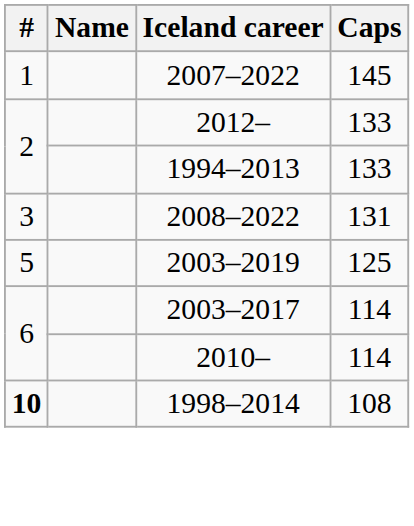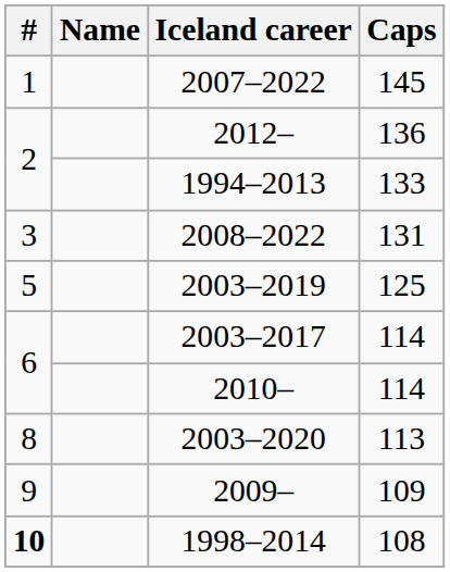2012– | Caps: 133 -> 136
+ row: 8 | 2003–2020 | 113
+ row: 9 | 2009– | 109
